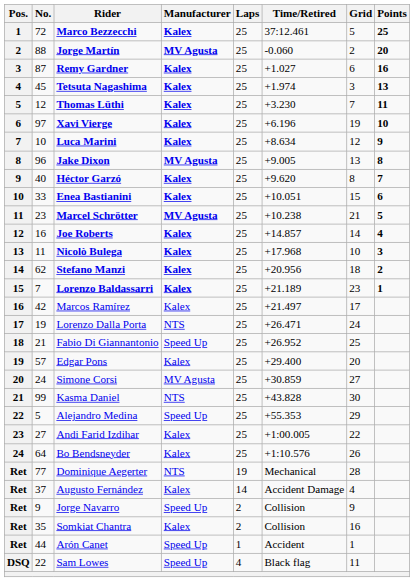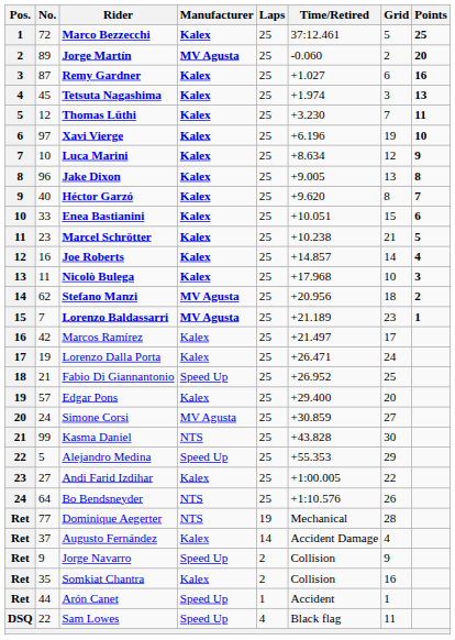Jorge Martín | No.: 88 -> 89
Jake Dixon | Manufacturer: MV Agusta -> Kalex
Marcel Schrötter | Manufacturer: MV Agusta -> Kalex
Stefano Manzi | Manufacturer: Kalex -> MV Agusta
Lorenzo Baldassarri | Manufacturer: Kalex -> MV Agusta
Lorenzo Dalla Porta | Manufacturer: NTS -> Kalex
Bo Bendsneyder | Manufacturer: Kalex -> NTS
